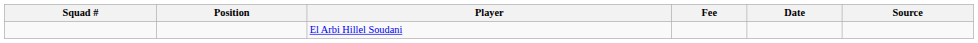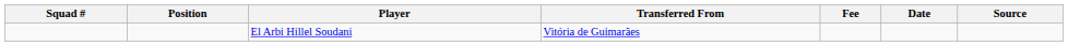+ column: Transferred From | Vitória de Guimarães
